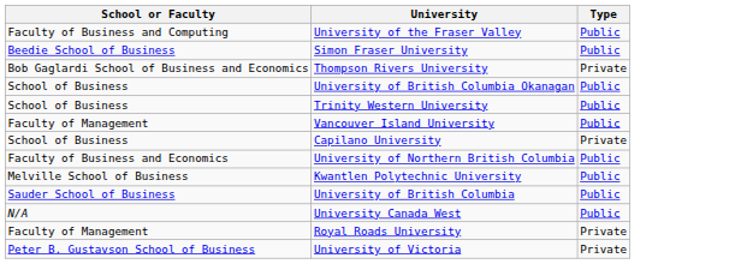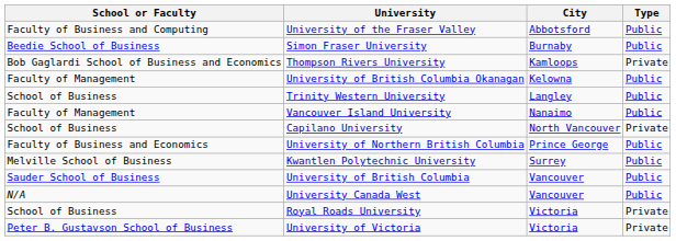+ column: City | Abbotsford | Burnaby | Kamloops | Kelowna | Langley | Nanaimo | North Vancouver | Prince George | Surrey | Vancouver | Vancouver | Victoria | Victoria
University of British Columbia Okanagan | School or Faculty: School of Business -> Faculty of Management
Royal Roads University | School or Faculty: Faculty of Management -> School of Business
